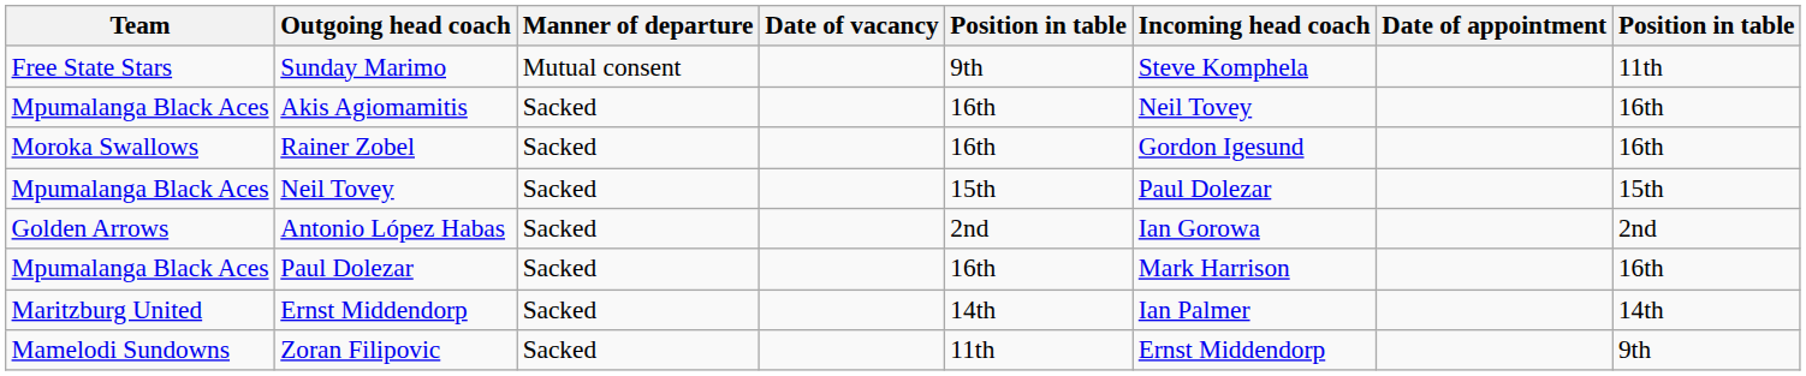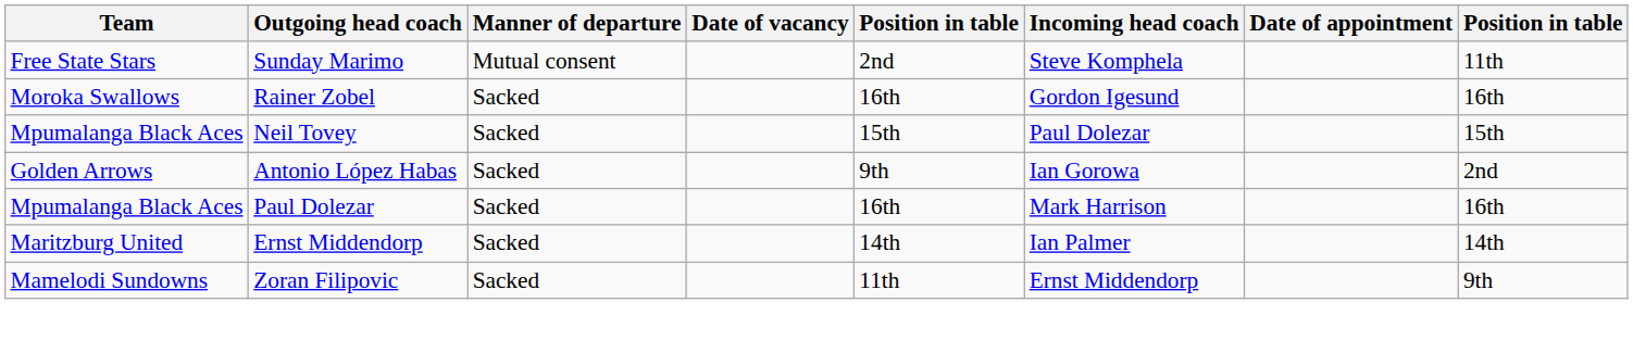Sunday Marimo | column 5: 9th -> 2nd
- row: Mpumalanga Black Aces | Akis Agiomamitis | Sacked | 16th | Neil Tovey | 16th
Antonio López Habas | column 5: 2nd -> 9th
